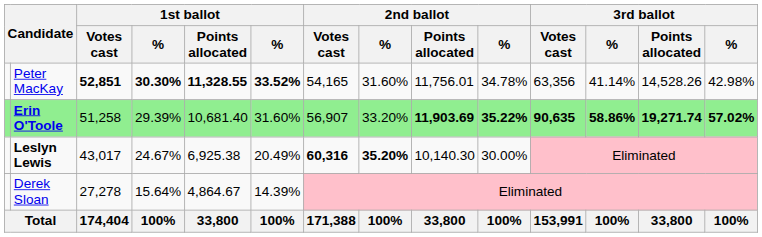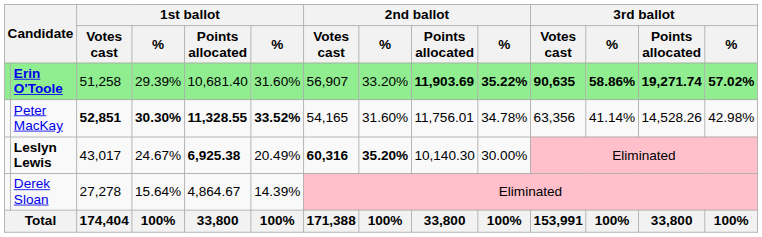rows swapped: Erin O'Toole <-> Peter MacKay
Leslyn Lewis | 1st ballot / Points allocated: normal -> bold
